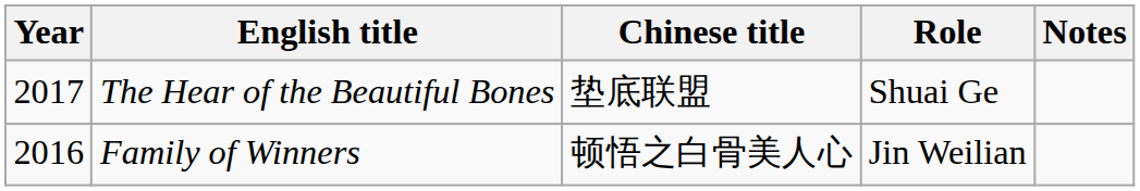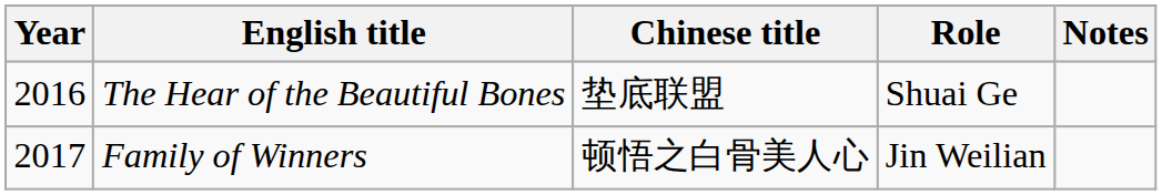The Hear of the Beautiful Bones | Year: 2017 -> 2016
Family of Winners | Year: 2016 -> 2017
